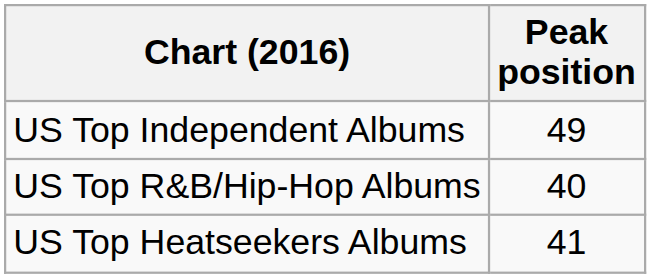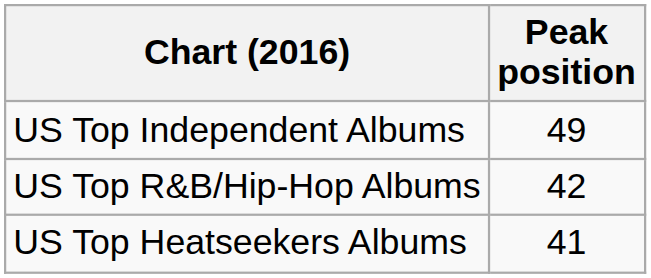US Top R&B/Hip-Hop Albums | Peak position: 40 -> 42
